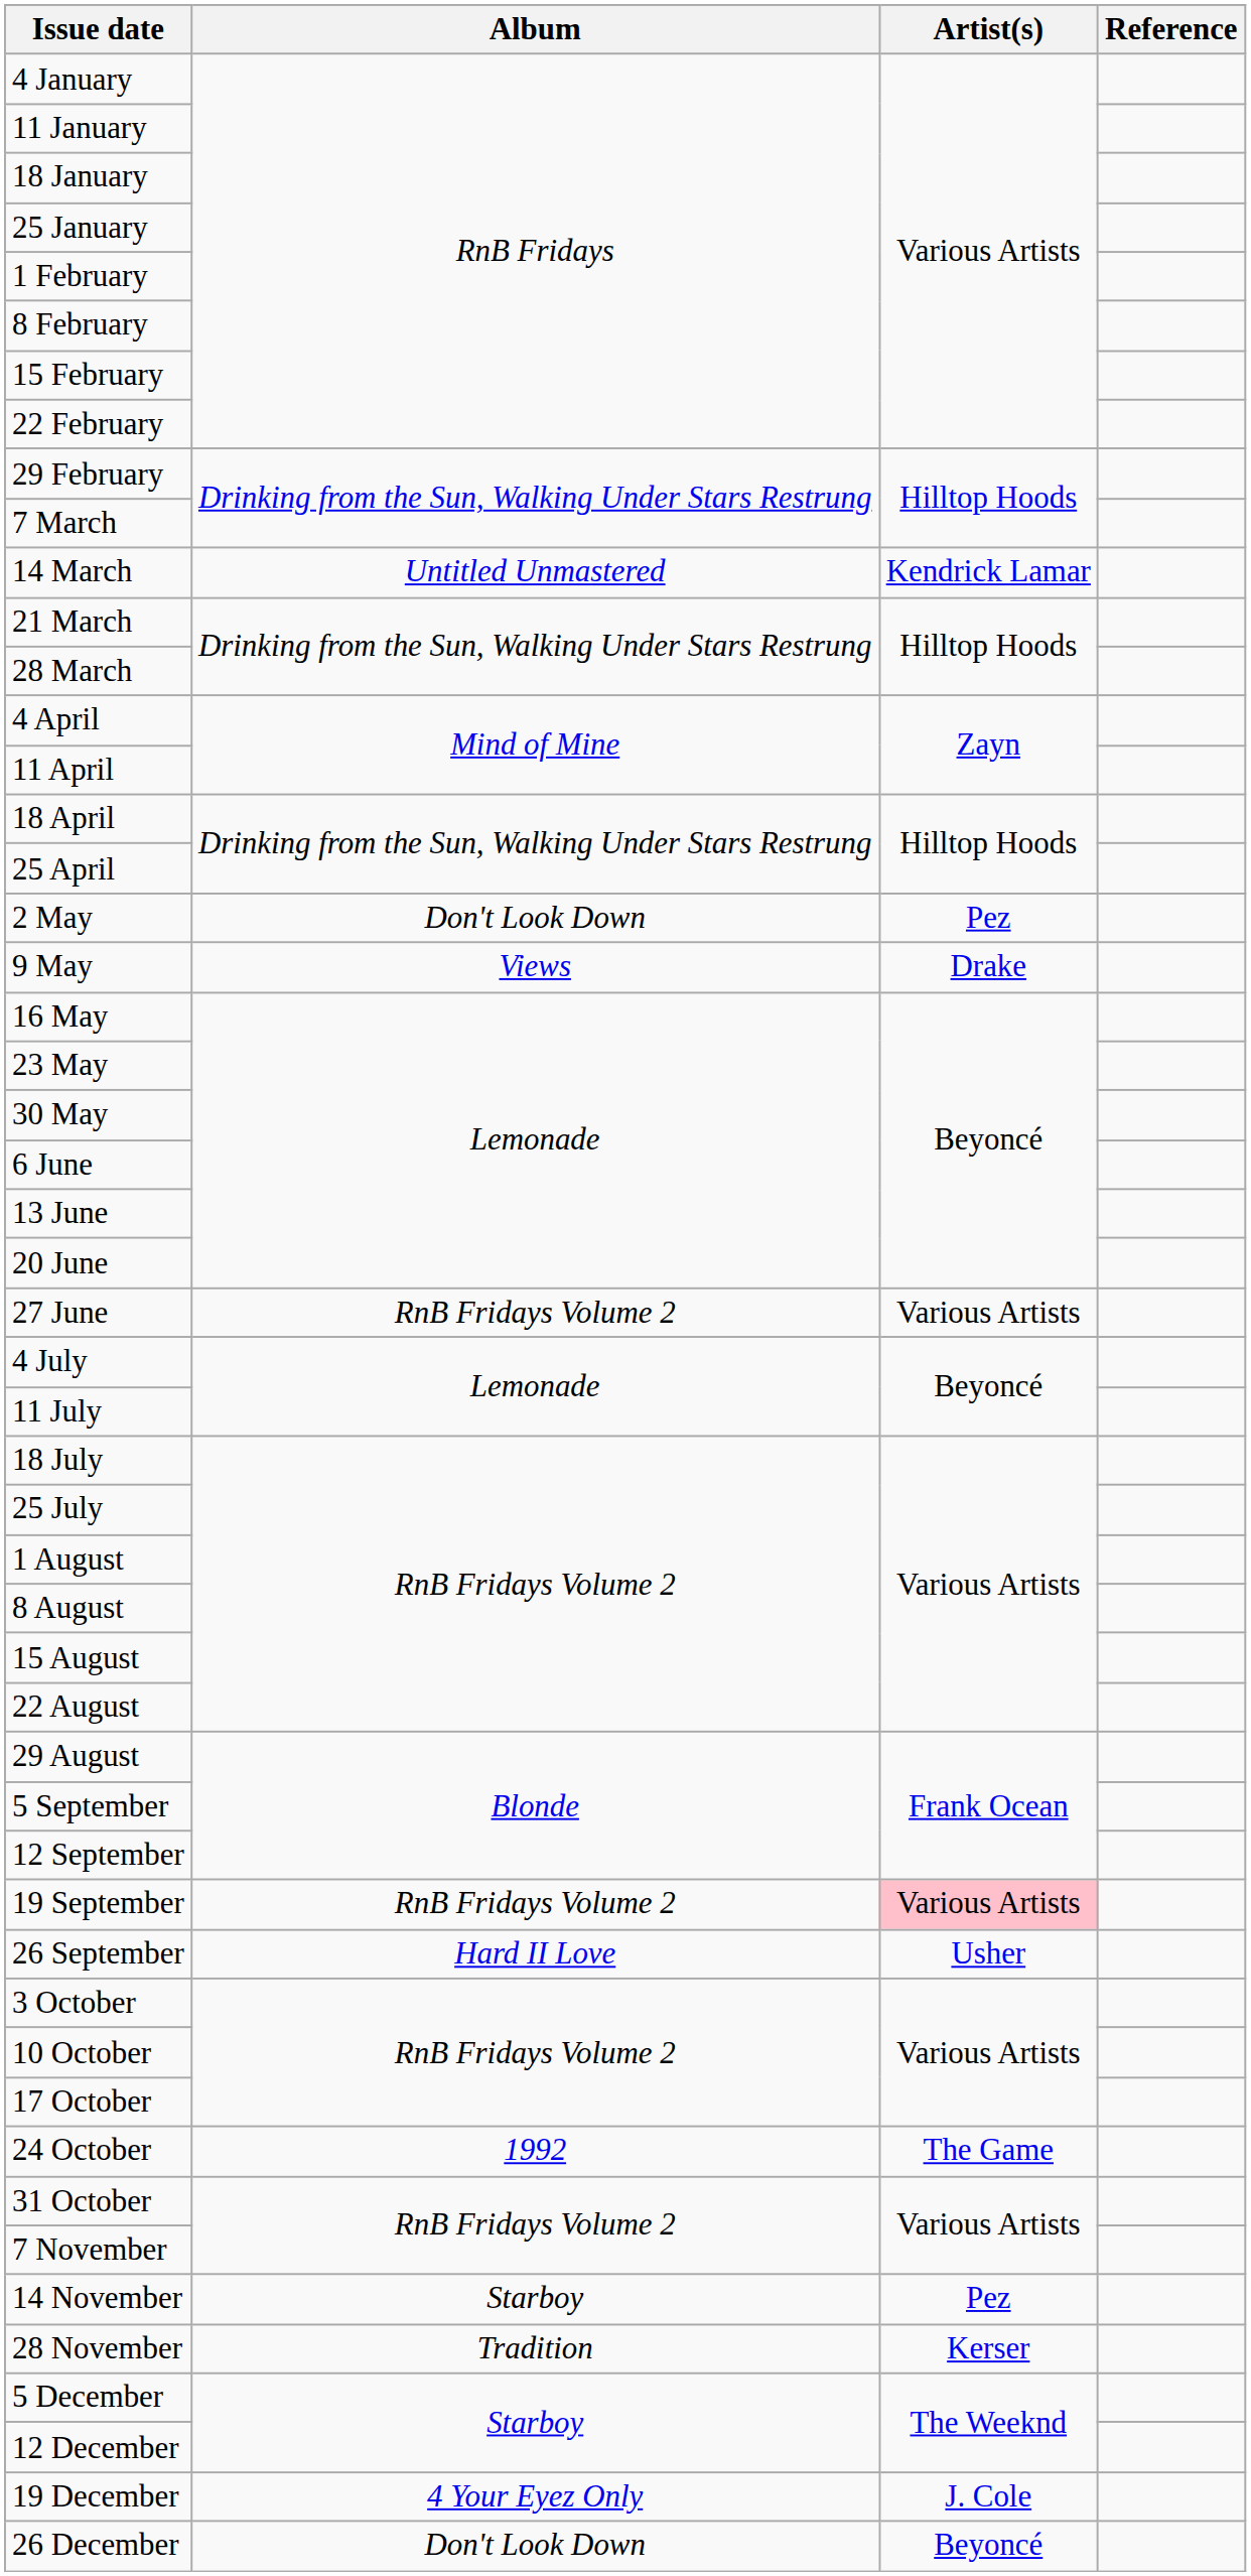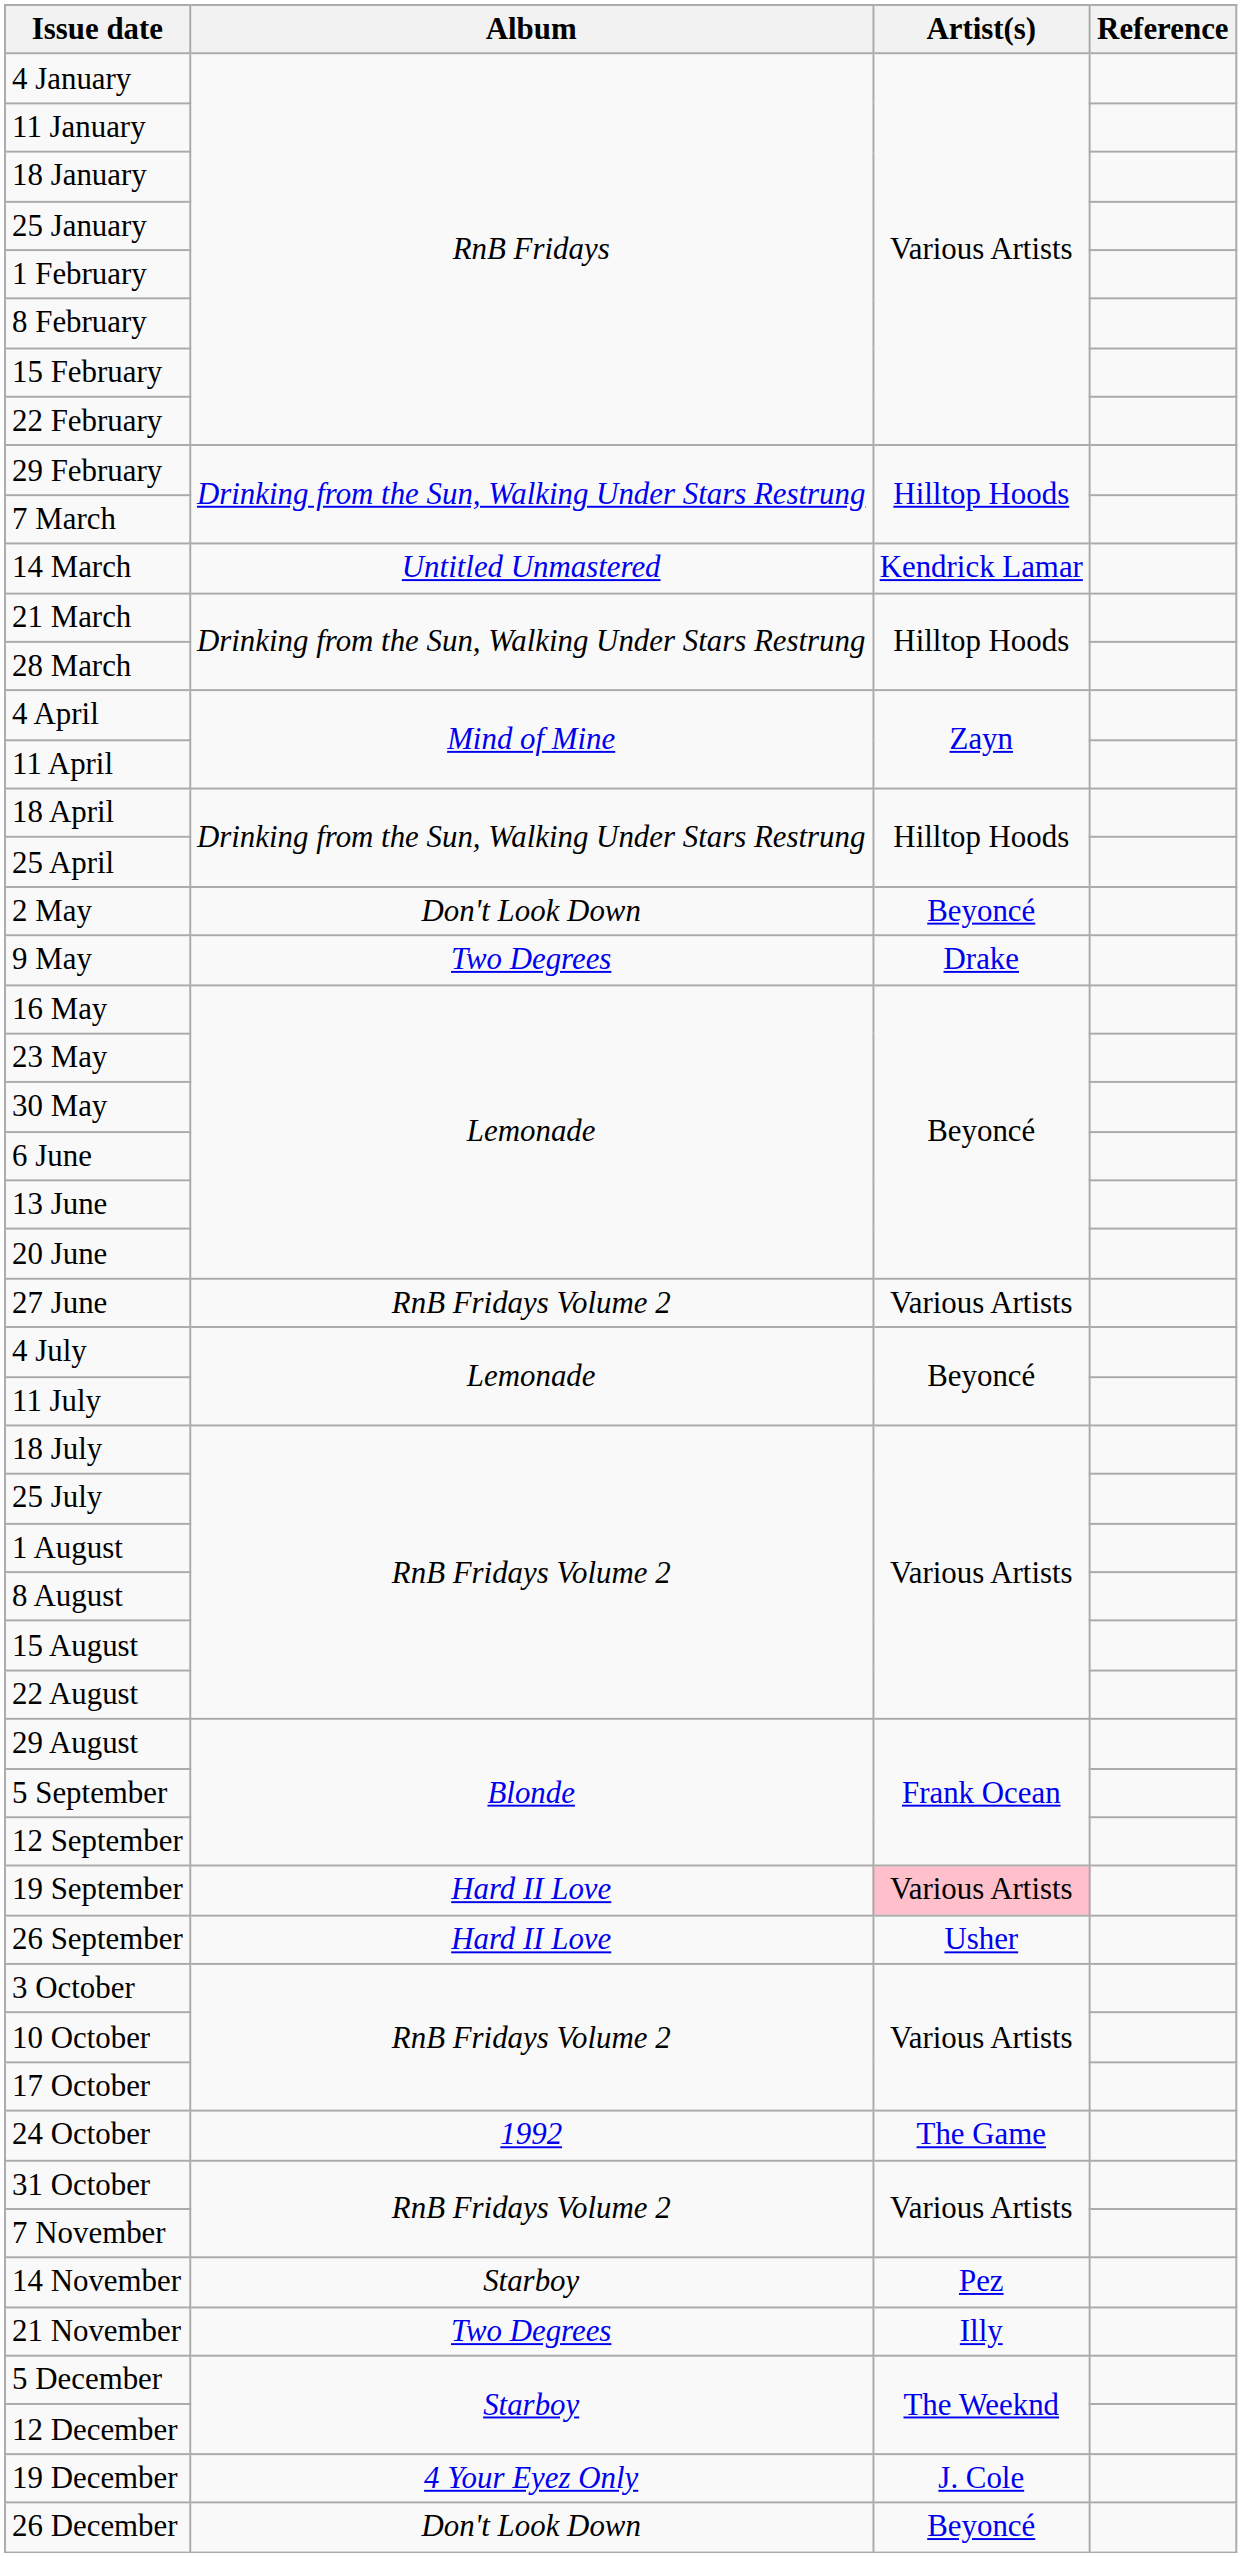2 May | Artist(s): Pez -> Beyoncé
9 May | Album: Views -> Two Degrees
19 September | Album: RnB Fridays Volume 2 -> Hard II Love
+ row: 21 November | Two Degrees | Illy
- row: 28 November | Tradition | Kerser
